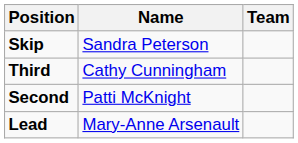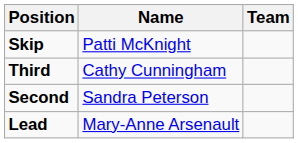Skip | Name: Sandra Peterson -> Patti McKnight
Second | Name: Patti McKnight -> Sandra Peterson
